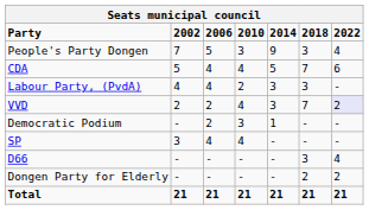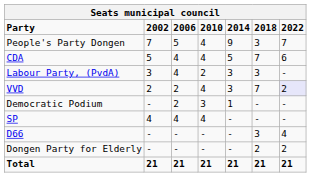People's Party Dongen | 2010: 3 -> 4
People's Party Dongen | 2022: 4 -> 7
Labour Party, (PvdA) | 2002: 4 -> 3
SP | 2002: 3 -> 4
